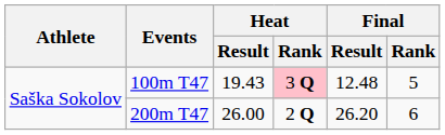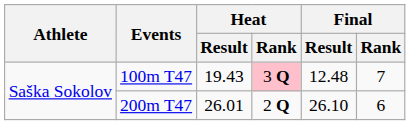100m T47 | Final / Rank: 5 -> 7
200m T47 | Heat / Result: 26.00 -> 26.01
200m T47 | Final / Result: 26.20 -> 26.10
